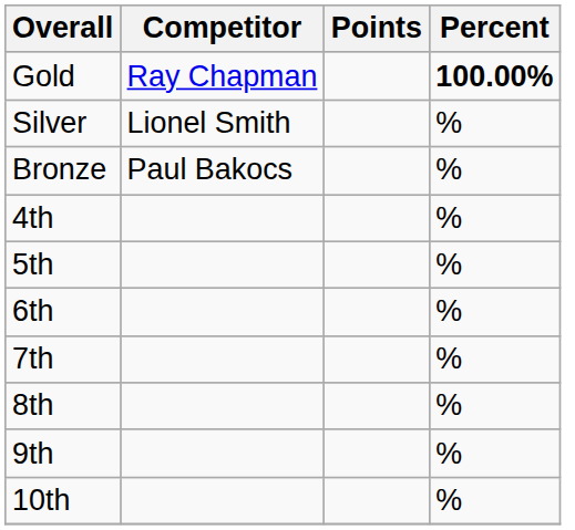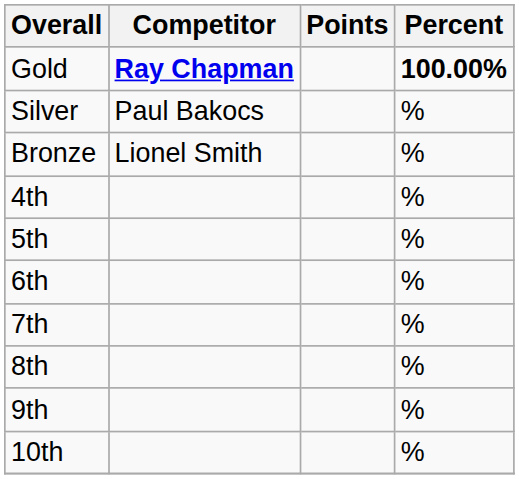Gold | Competitor: normal -> bold
Silver | Competitor: Lionel Smith -> Paul Bakocs
Bronze | Competitor: Paul Bakocs -> Lionel Smith
